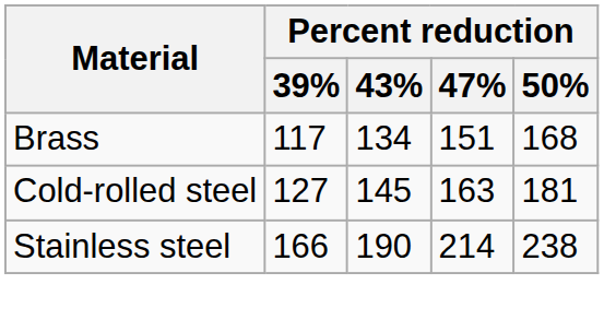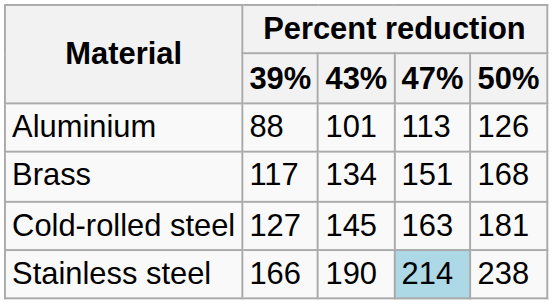+ row: Aluminium | 88 | 101 | 113 | 126
Stainless steel | Percent reduction / 47%: no background -> lightblue background
